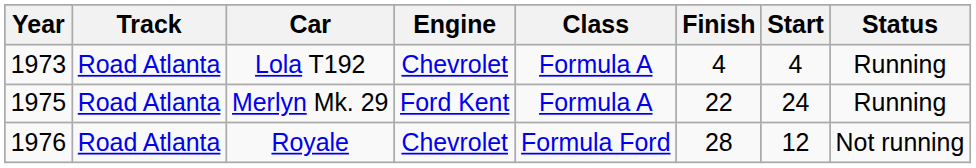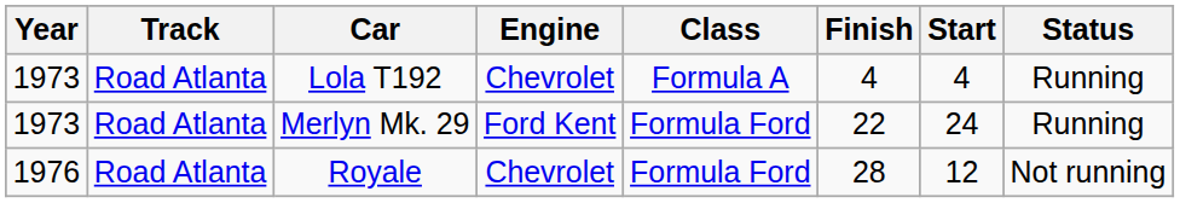Merlyn Mk. 29 | Year: 1975 -> 1973
Merlyn Mk. 29 | Class: Formula A -> Formula Ford
